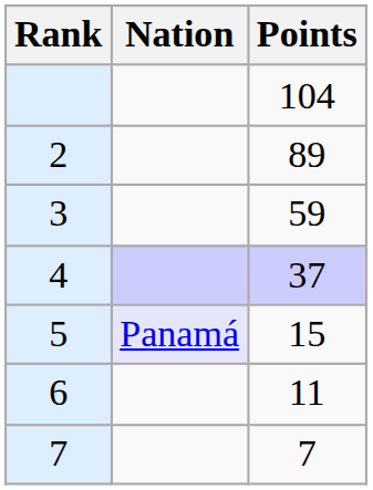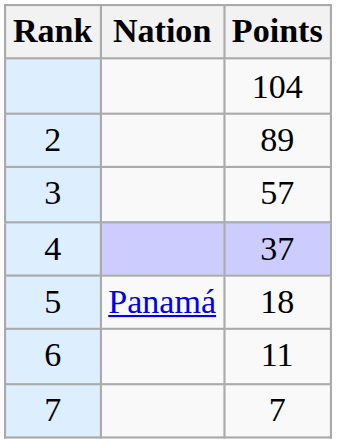3 | Points: 59 -> 57
5 | Nation: lavender background -> no background
5 | Points: 15 -> 18
